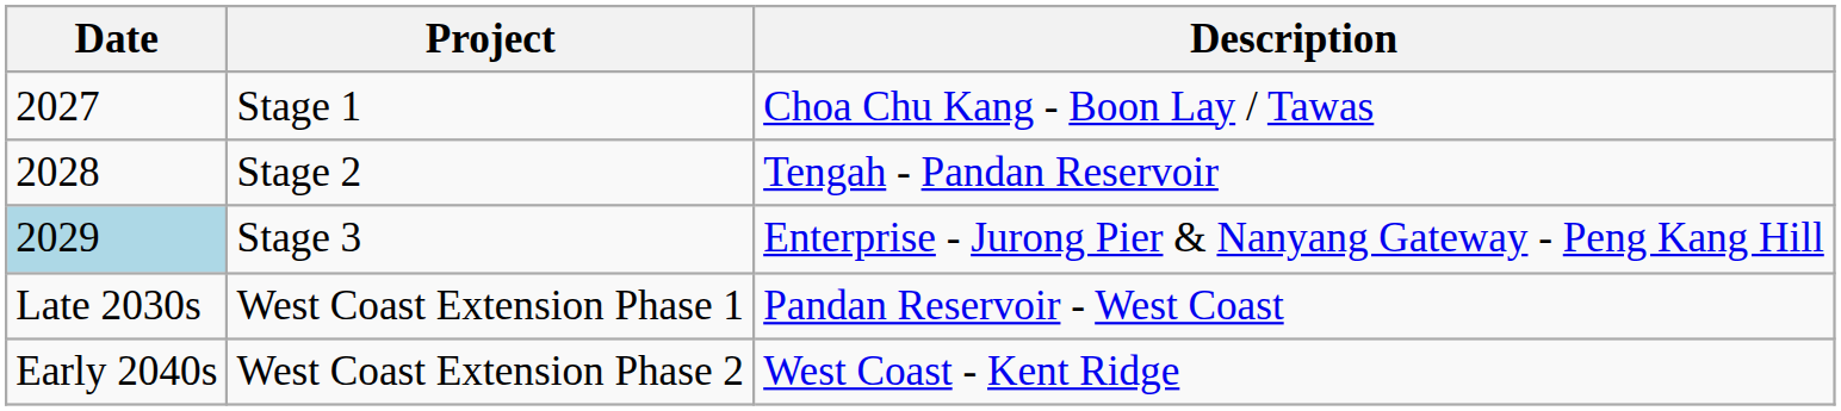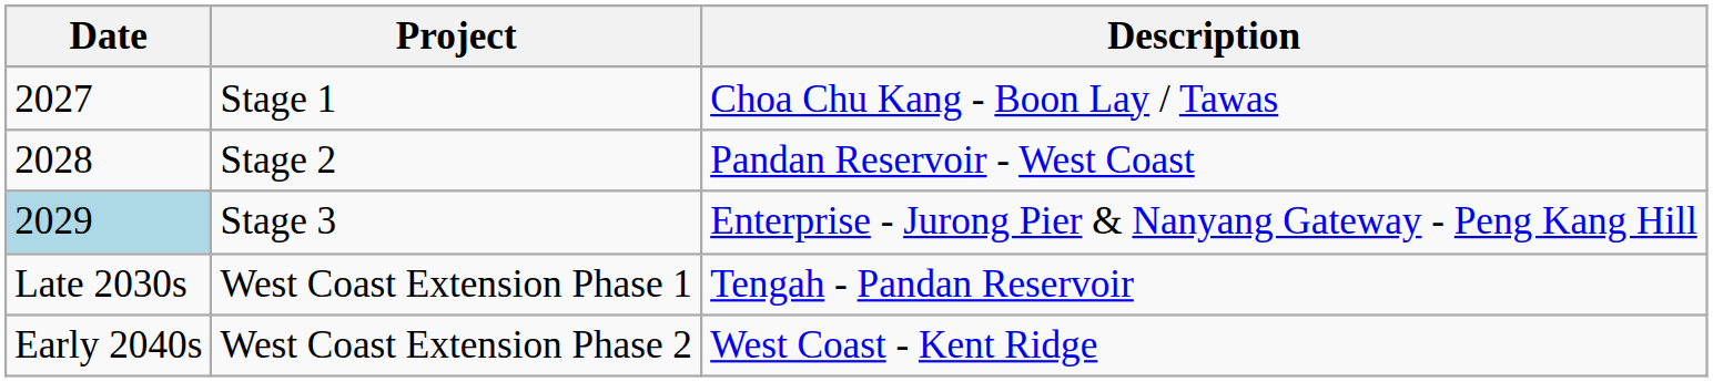Stage 2 | Description: Tengah - Pandan Reservoir -> Pandan Reservoir - West Coast
West Coast Extension Phase 1 | Description: Pandan Reservoir - West Coast -> Tengah - Pandan Reservoir
